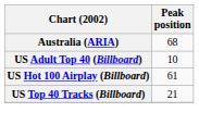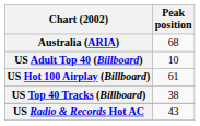US Top 40 Tracks (Billboard) | Peak position: 21 -> 38
+ row: US Radio & Records Hot AC | 43
